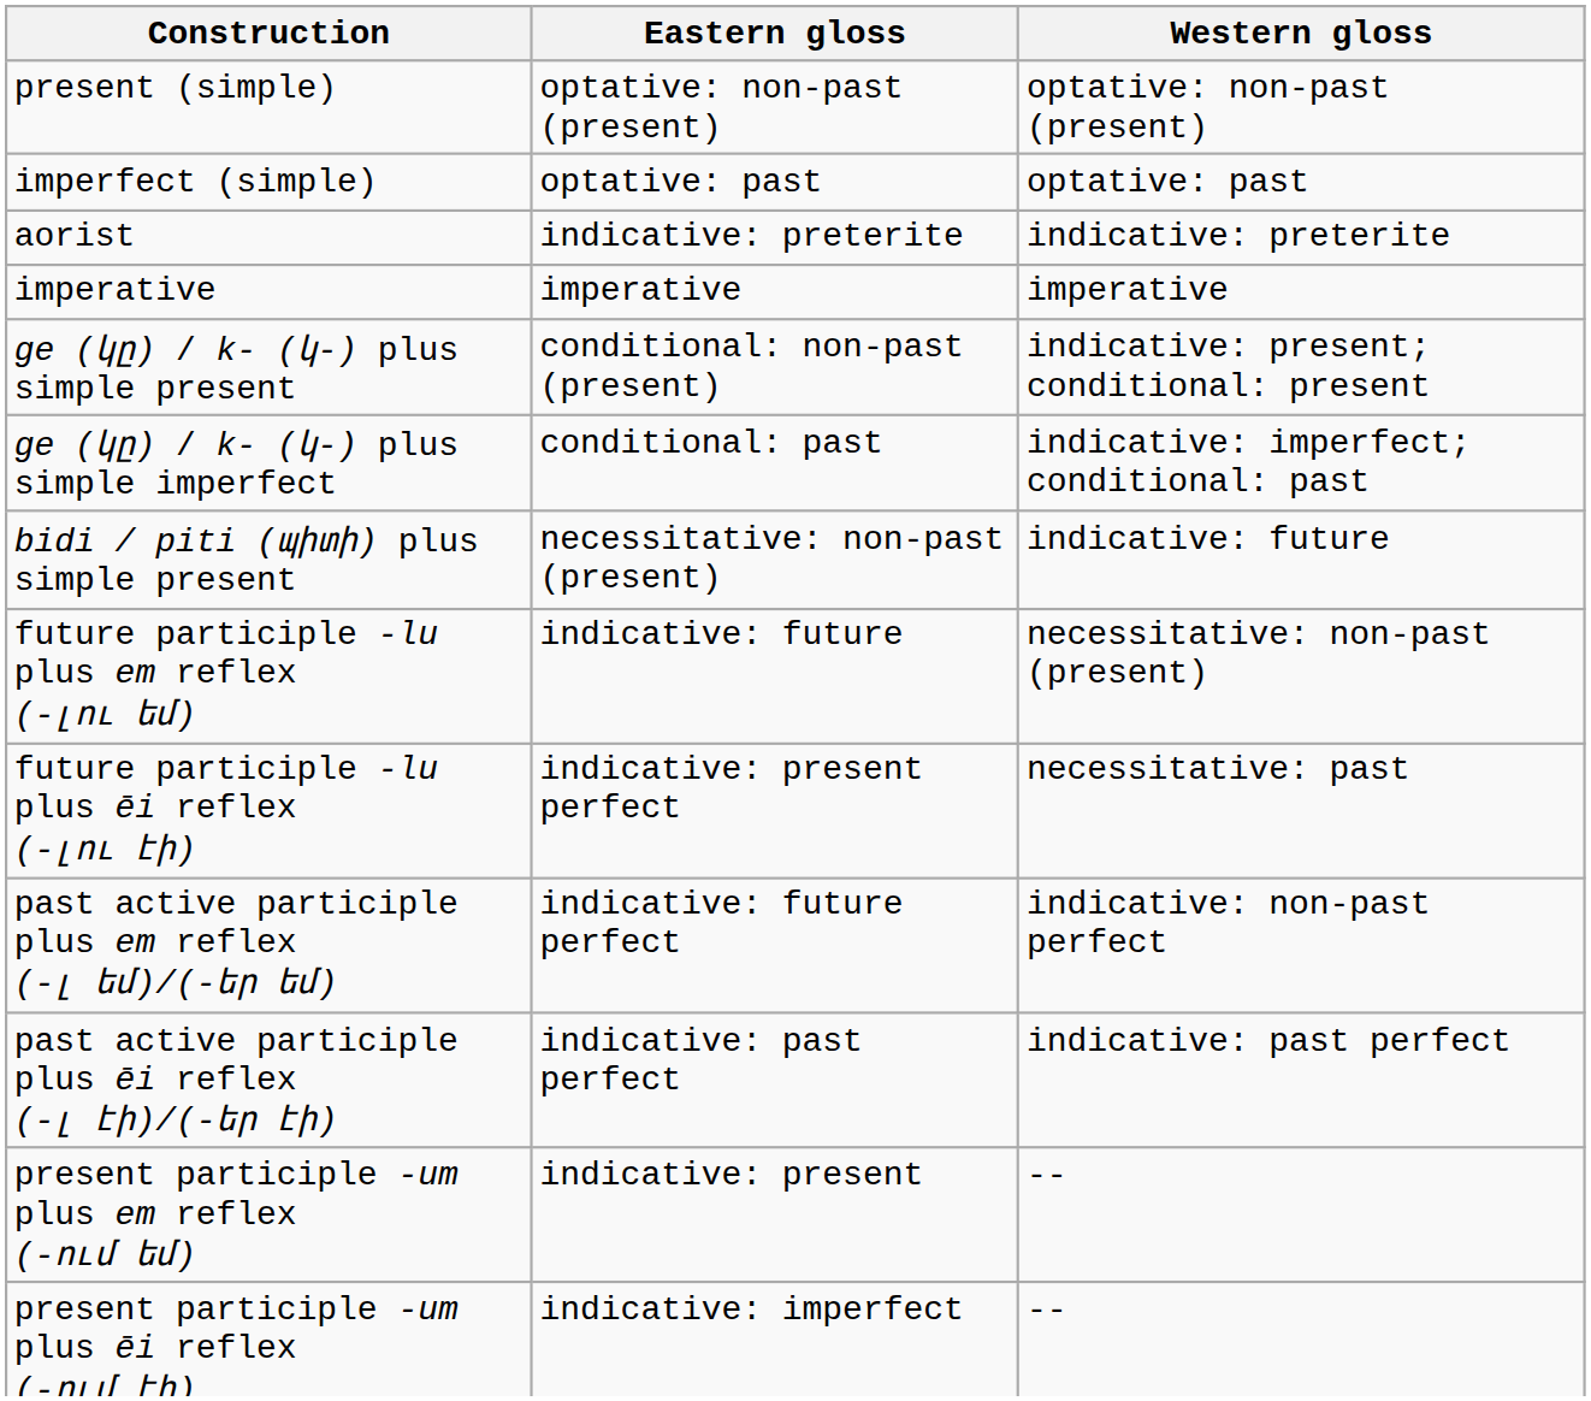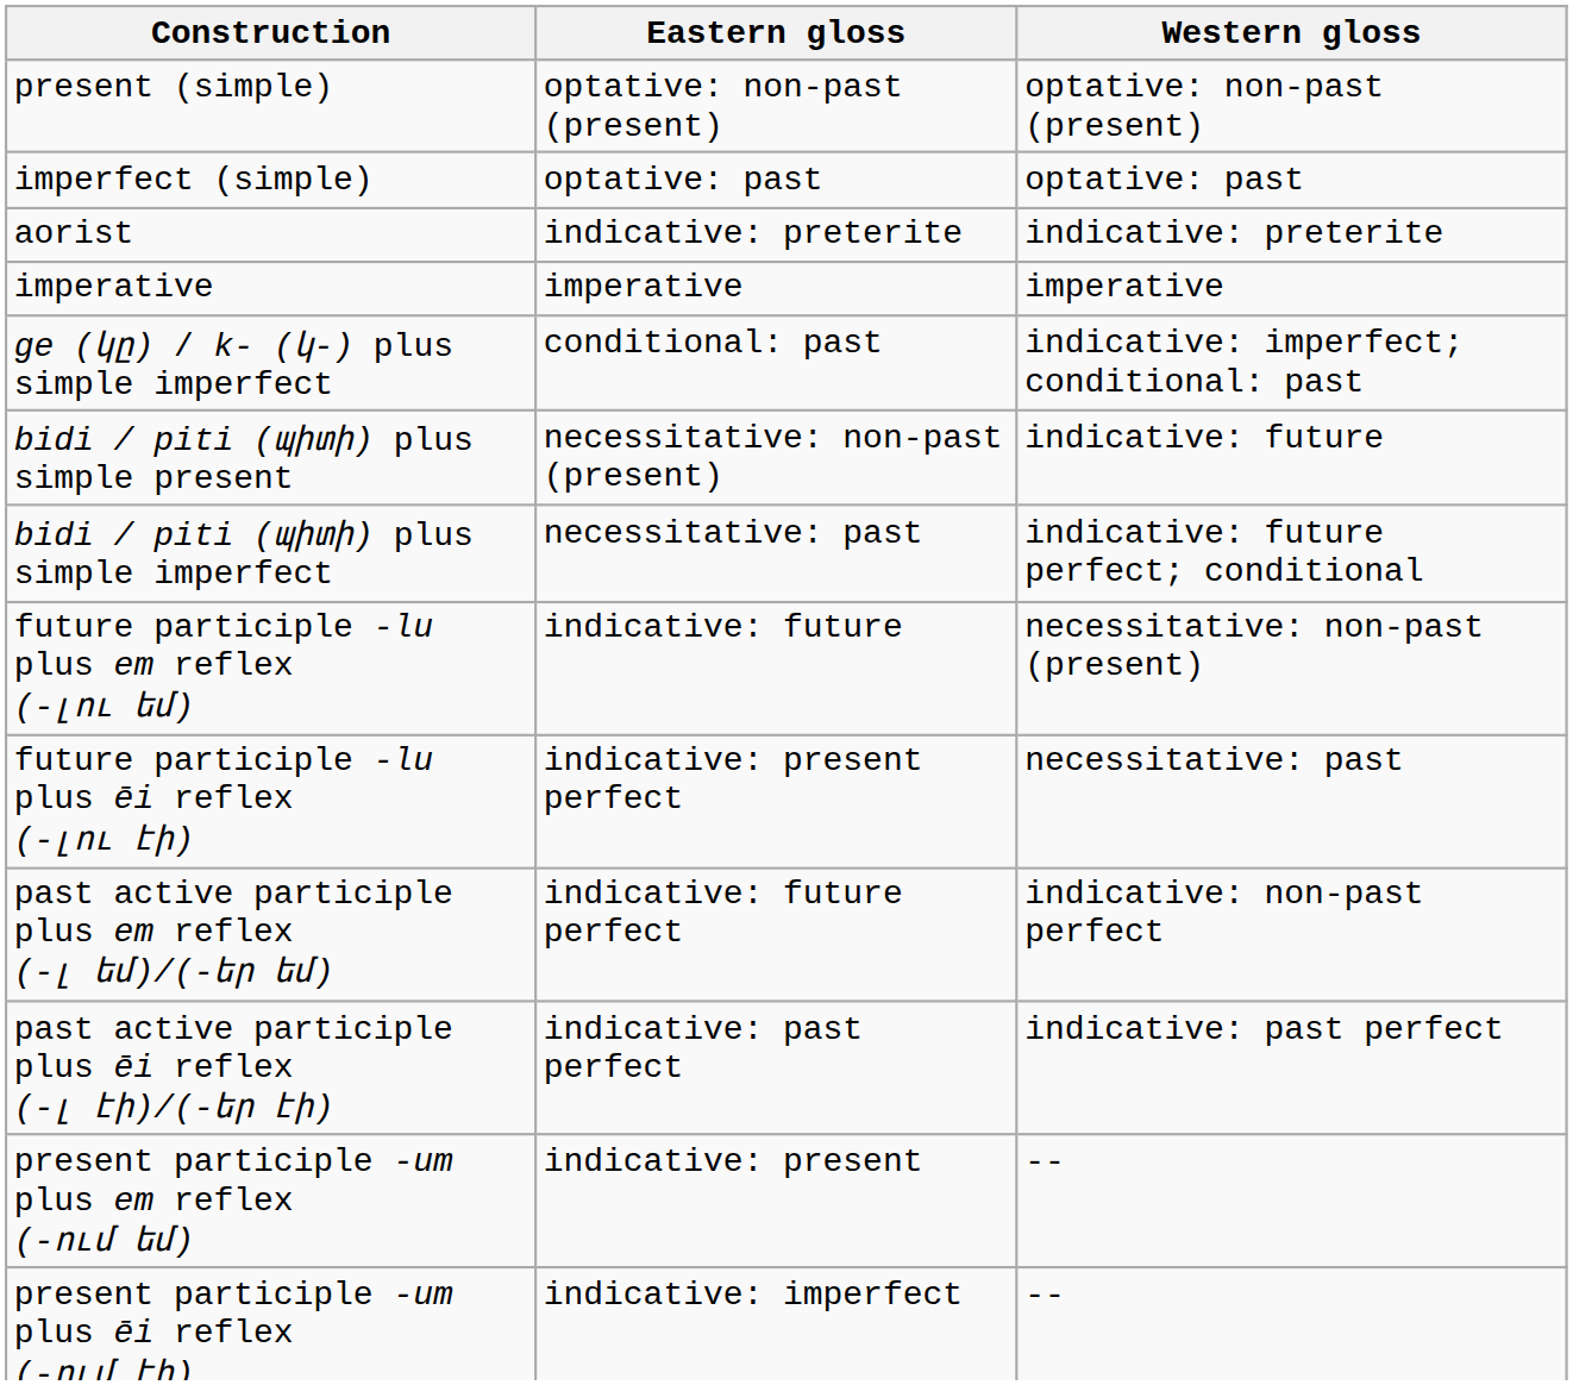- row: ge (կը) / k- (կ-) plus simple present | conditional: non-past (present) | indicative: present; conditional: present
+ row: bidi / piti (պիտի) plus simple imperfect | necessitative: past | indicative: future perfect; conditional
